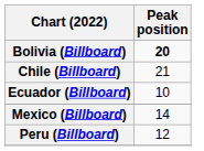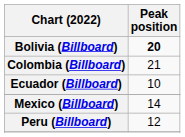- row: Chile (Billboard) | 21
+ row: Colombia (Billboard) | 21
